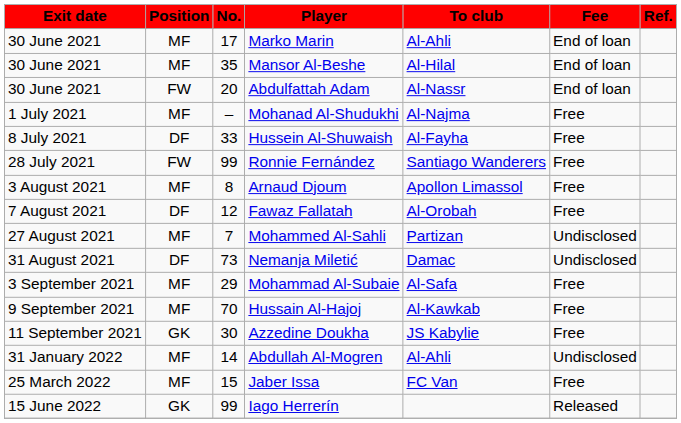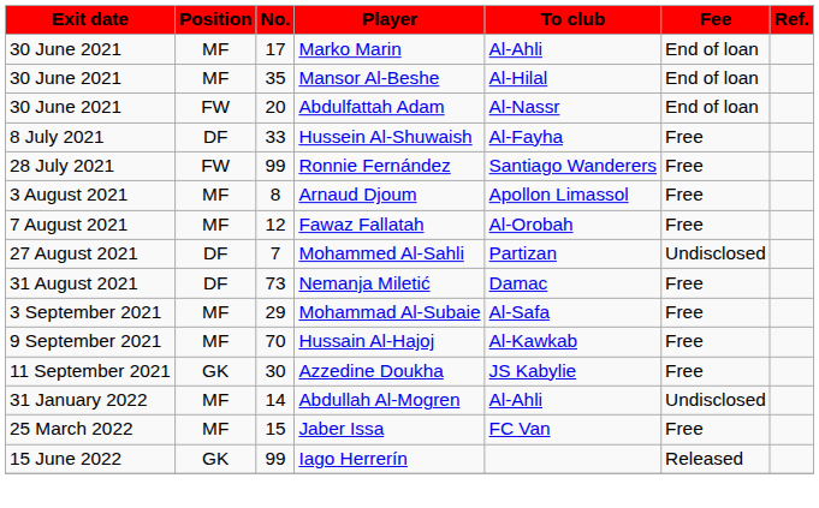- row: 1 July 2021 | MF | – | Mohanad Al-Shudukhi | Al-Najma | Free
Fawaz Fallatah | Position: DF -> MF
Mohammed Al-Sahli | Position: MF -> DF
Nemanja Miletić | Fee: Undisclosed -> Free
